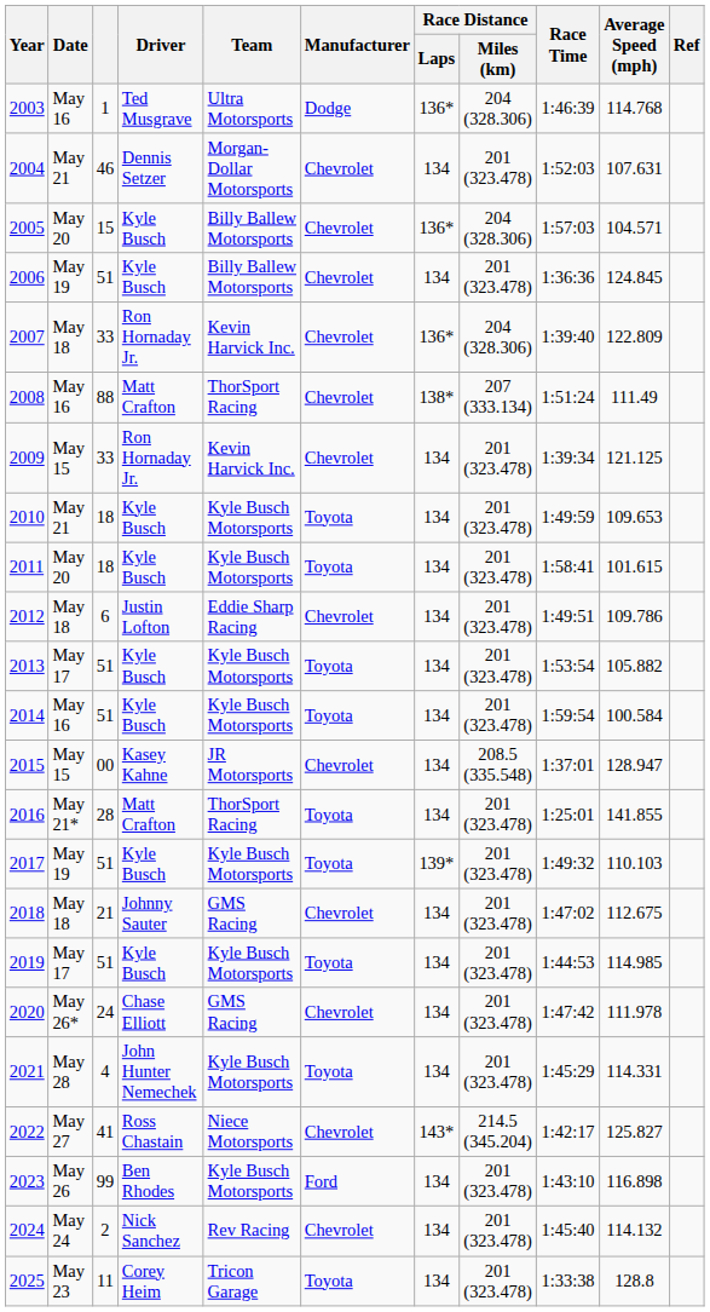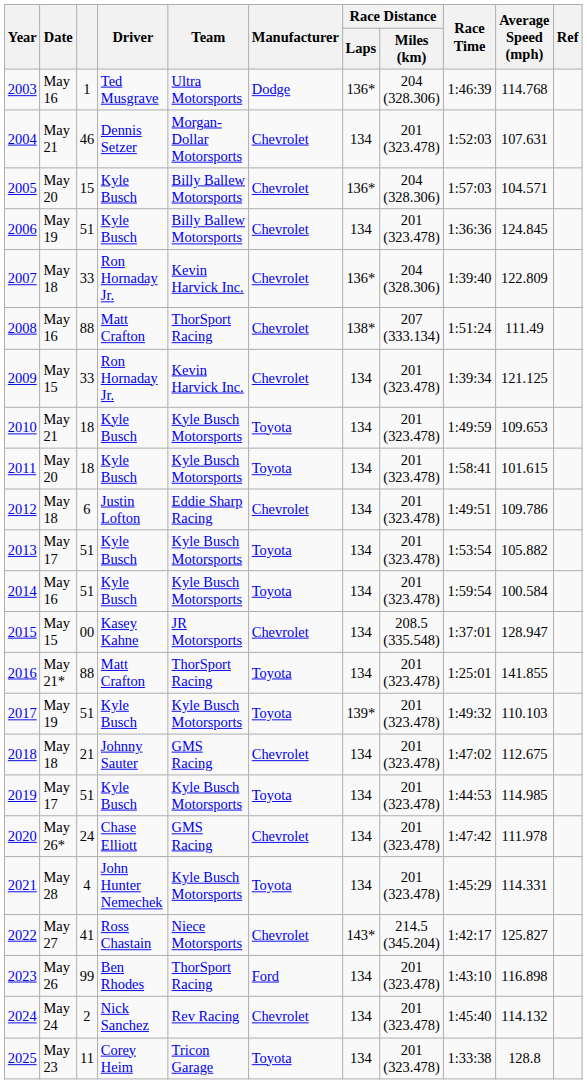2016 | column 3: 28 -> 88
2023 | Team: Kyle Busch Motorsports -> ThorSport Racing
